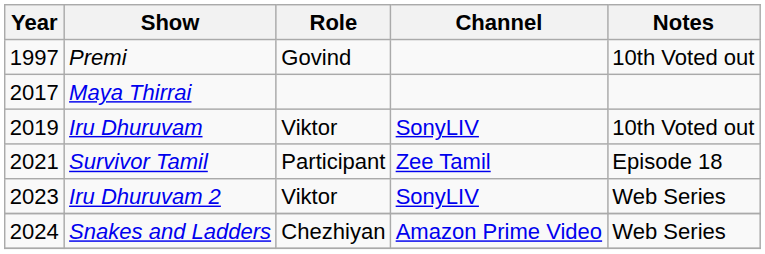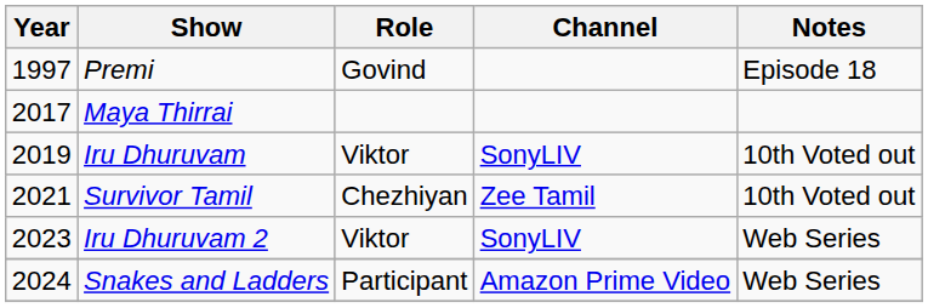Premi | Notes: 10th Voted out -> Episode 18
Survivor Tamil | Role: Participant -> Chezhiyan
Survivor Tamil | Notes: Episode 18 -> 10th Voted out
Snakes and Ladders | Role: Chezhiyan -> Participant
